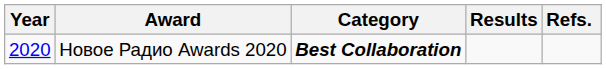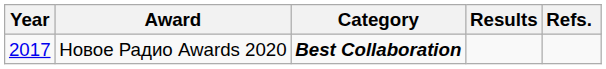Новое Радио Awards 2020 | Year: 2020 -> 2017
